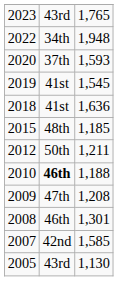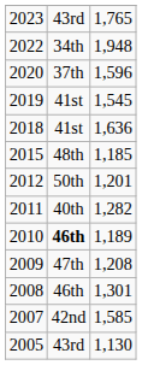2020 | column 3: 1,593 -> 1,596
2012 | column 3: 1,211 -> 1,201
+ row: 2011 | 40th | 1,282
2010 | column 3: 1,188 -> 1,189
